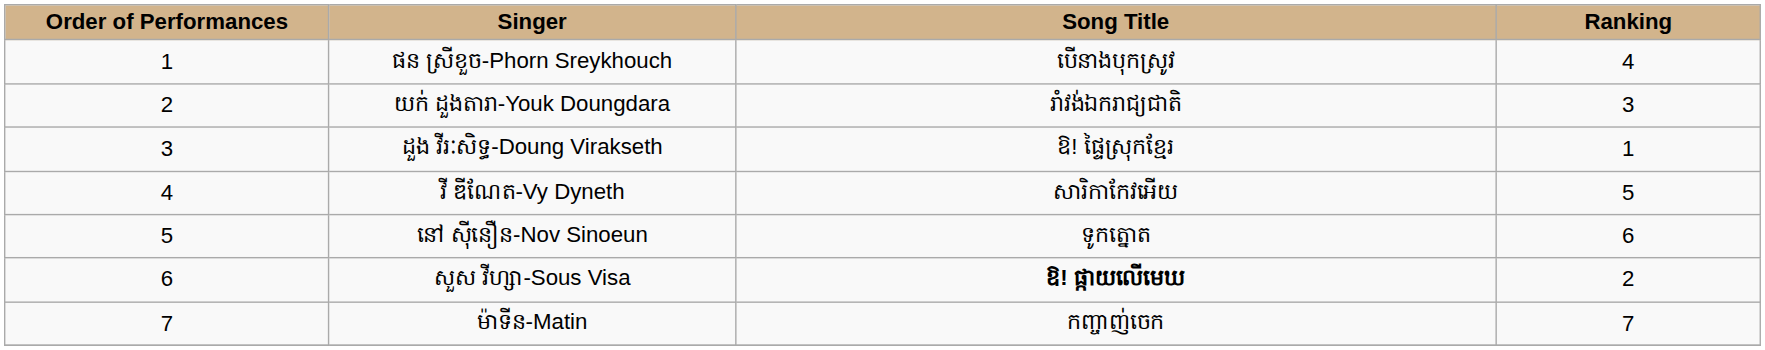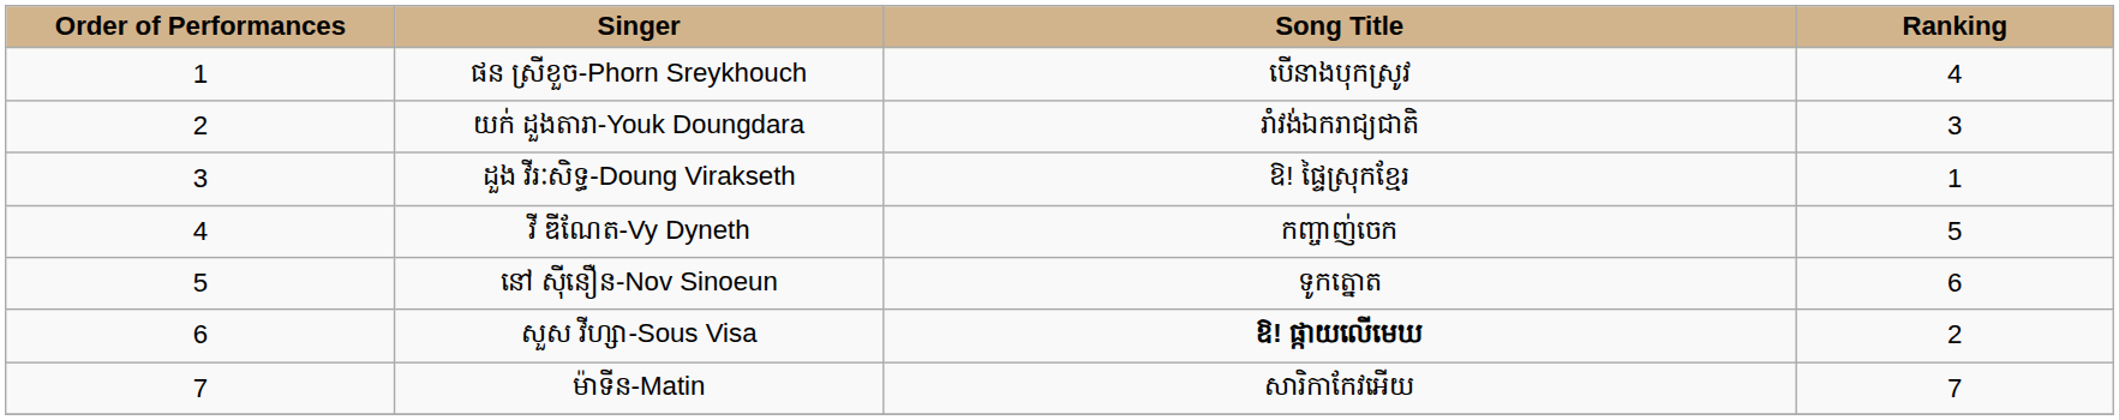វី ឌីណែត-Vy Dyneth | Song Title: សារិកាកែវអើយ -> កញ្ចាញ់ចេក
ម៉ាទីន-Matin | Song Title: កញ្ចាញ់ចេក -> សារិកាកែវអើយ
